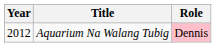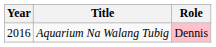Aquarium Na Walang Tubig | Year: 2012 -> 2016
